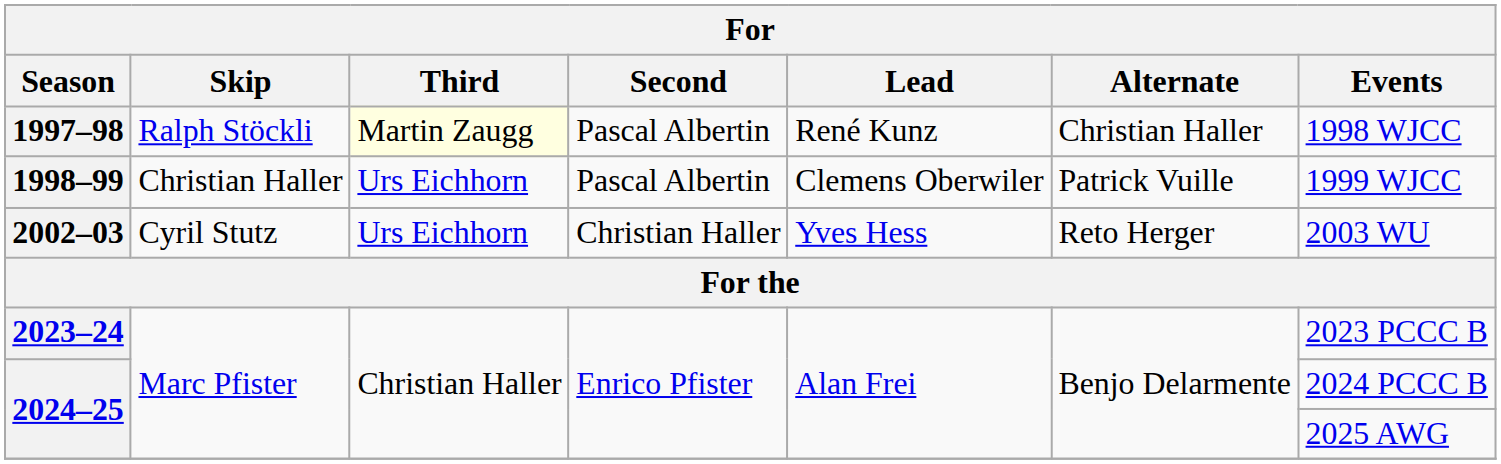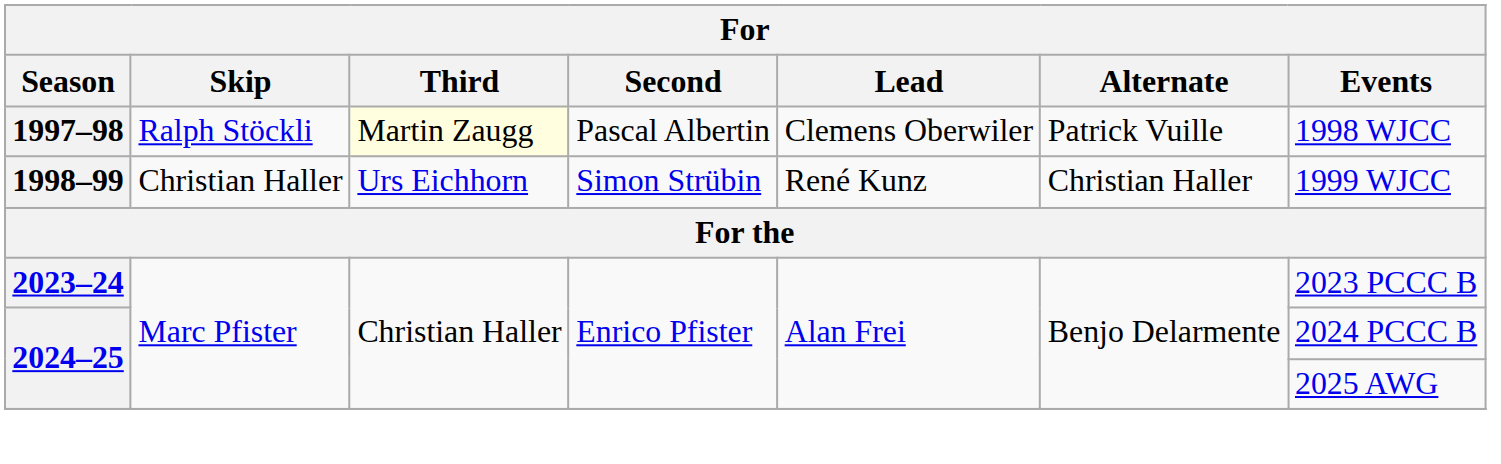1997–98 | Lead: René Kunz -> Clemens Oberwiler
1997–98 | Alternate: Christian Haller -> Patrick Vuille
1998–99 | Second: Pascal Albertin -> Simon Strübin
1998–99 | Lead: Clemens Oberwiler -> René Kunz
1998–99 | Alternate: Patrick Vuille -> Christian Haller
- row: 2002–03 | Cyril Stutz | Urs Eichhorn | Christian Haller | Yves Hess | Reto Herger | 2003 WU
